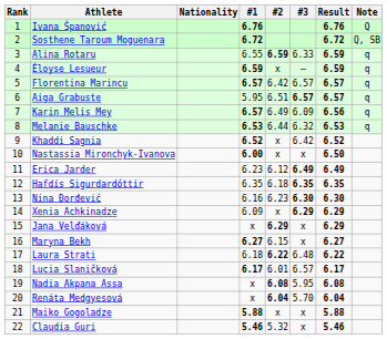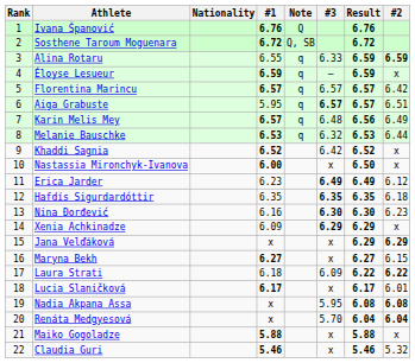columns swapped: #2 <-> Note
Karin Melis Mey | #3: 6.09 -> 6.48
Laura Strati | #3: 6.48 -> 6.09
Lucia Slaničková | #3: 6.57 -> x
